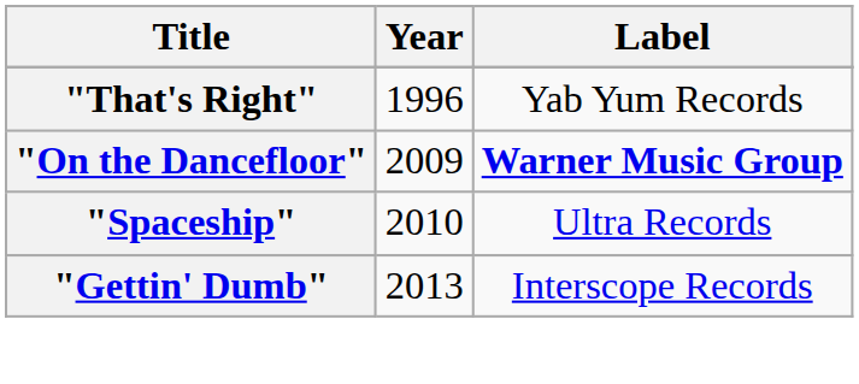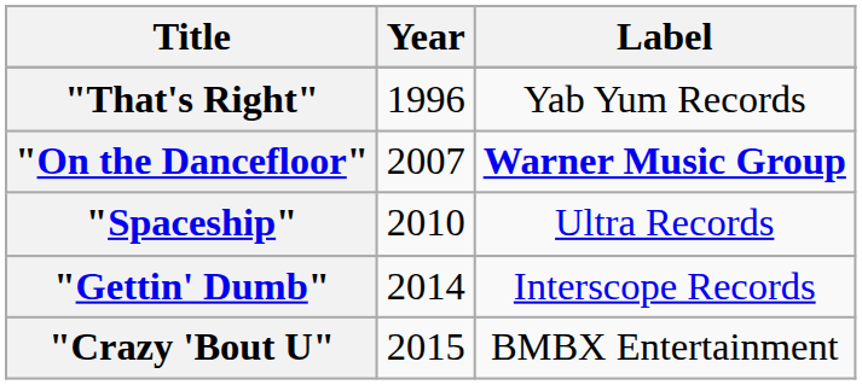"On the Dancefloor" | Year: 2009 -> 2007
"Gettin' Dumb" | Year: 2013 -> 2014
+ row: "Crazy 'Bout U" | 2015 | BMBX Entertainment
